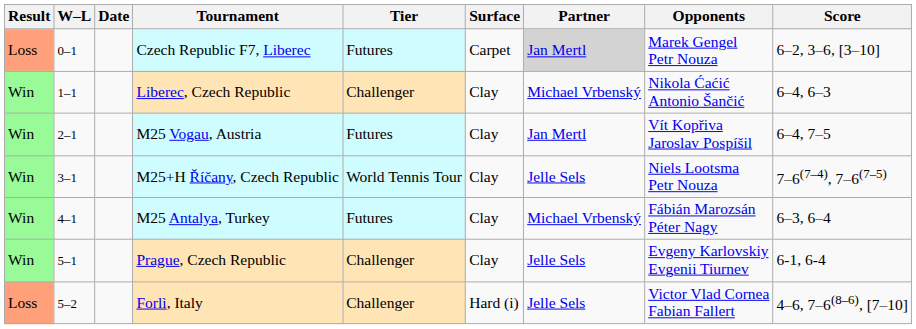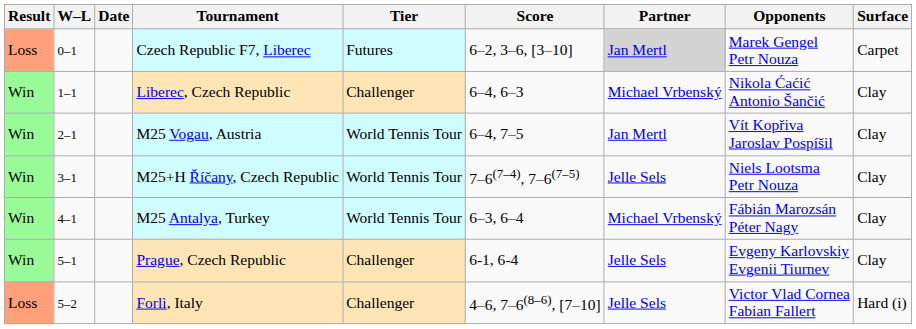columns swapped: Surface <-> Score
M25 Vogau, Austria | Tier: Futures -> World Tennis Tour
M25 Antalya, Turkey | Tier: Futures -> World Tennis Tour
